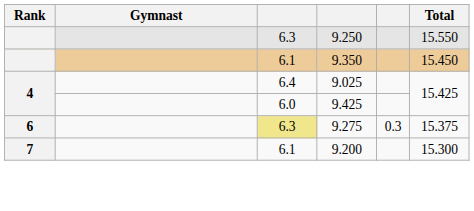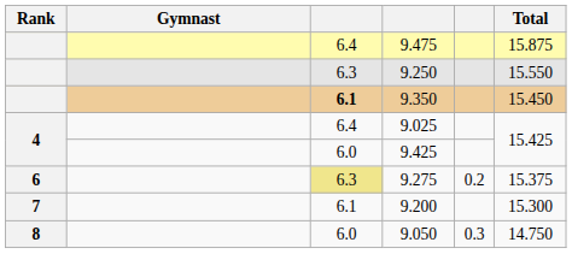+ row: 6.4 | 9.475 | 15.875
9.350 | column 3: normal -> bold
9.275 | column 5: 0.3 -> 0.2
+ row: 8 | 6.0 | 9.050 | 0.3 | 14.750
